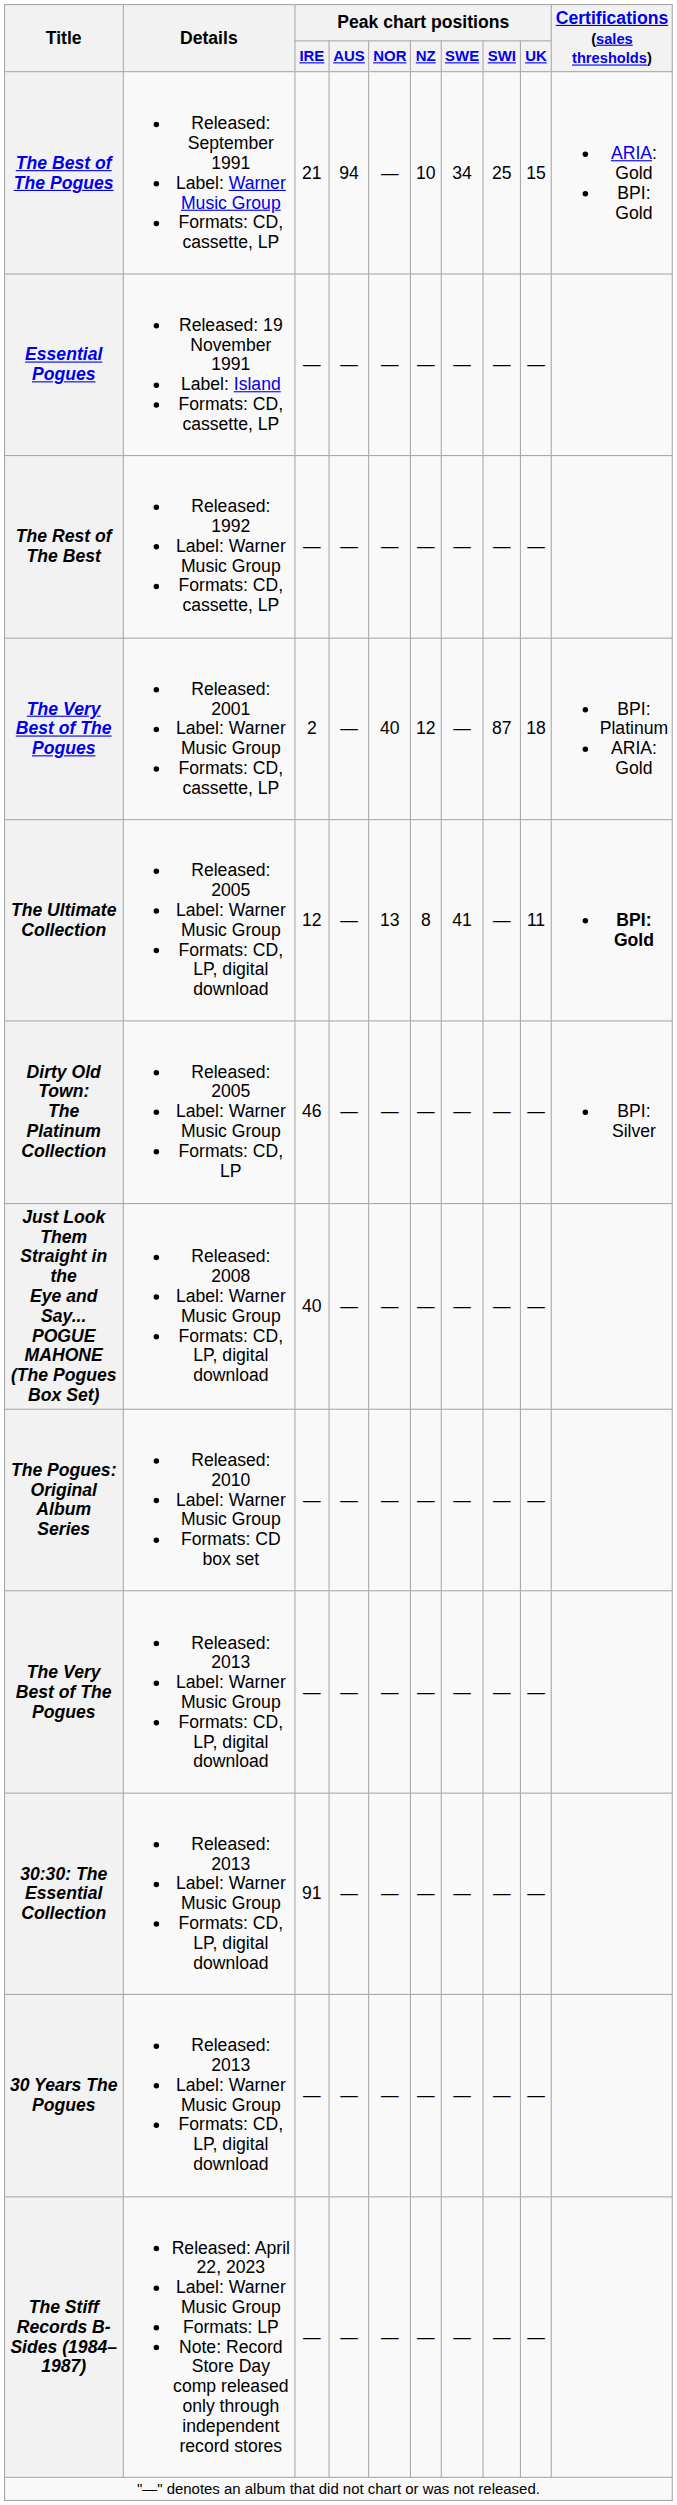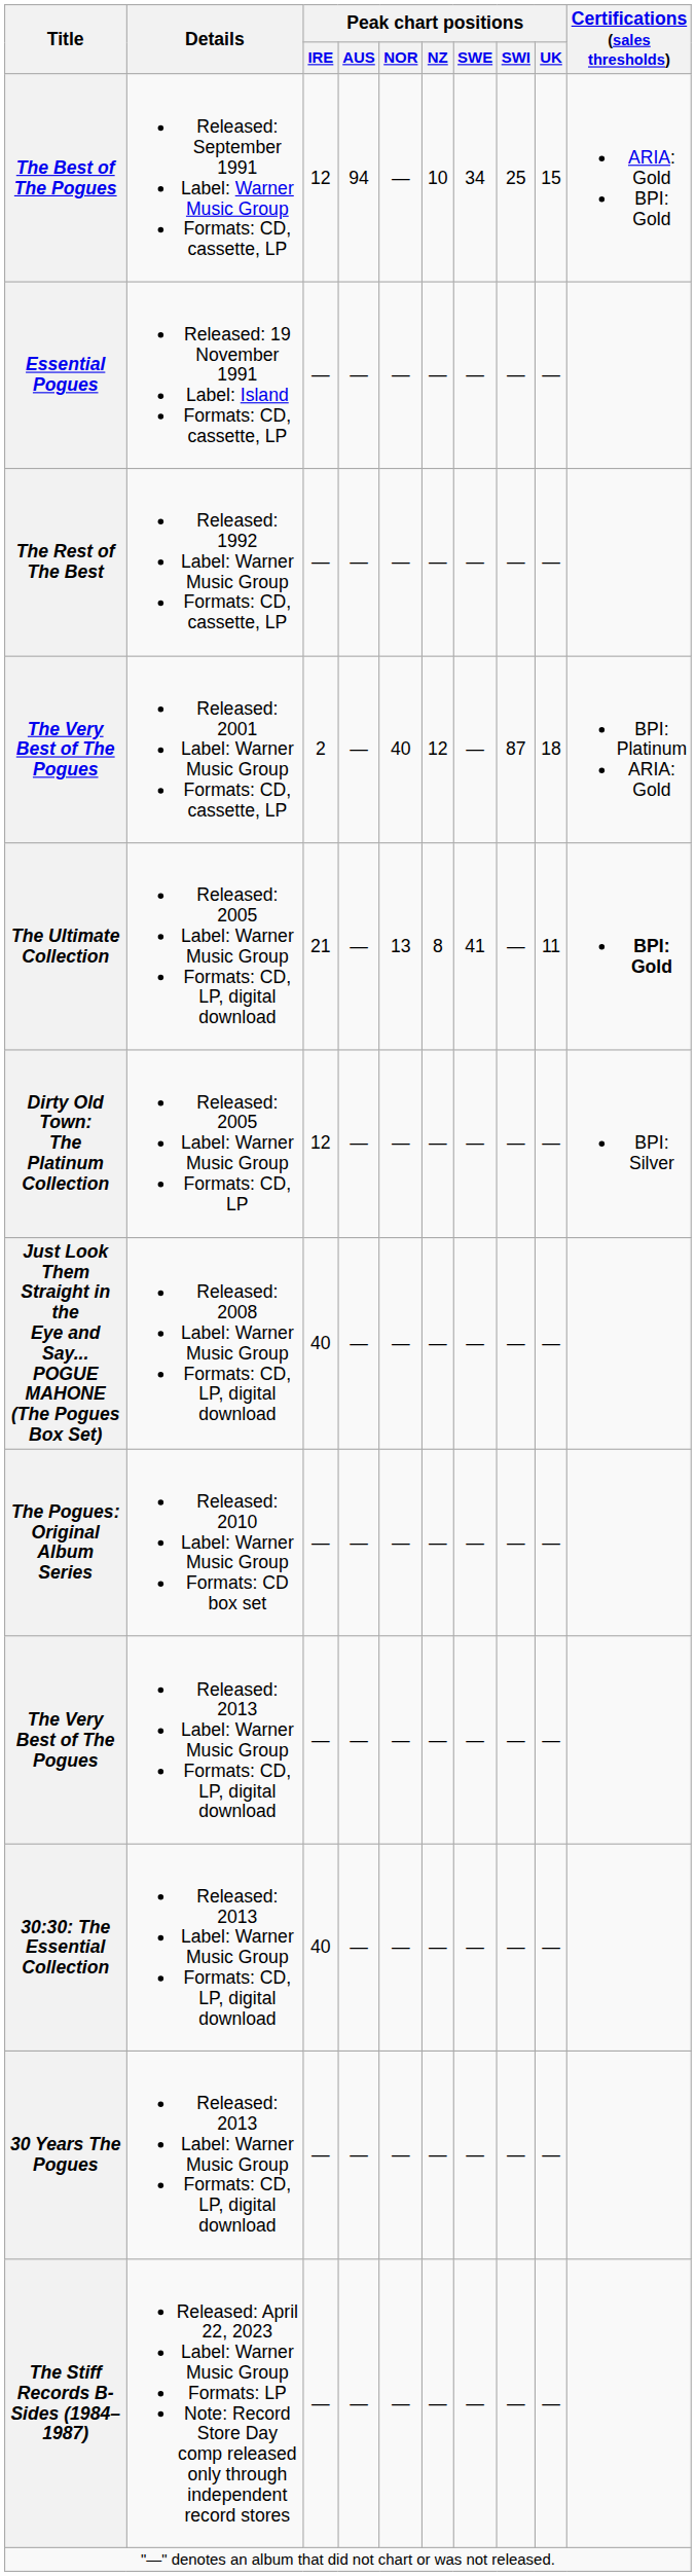The Best of The Pogues | Peak chart positions / IRE: 21 -> 12
The Ultimate Collection | Peak chart positions / IRE: 12 -> 21
Dirty Old Town: The Platinum Collection | Peak chart positions / IRE: 46 -> 12
30:30: The Essential Collection | Peak chart positions / IRE: 91 -> 40
